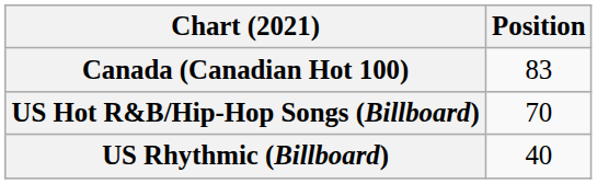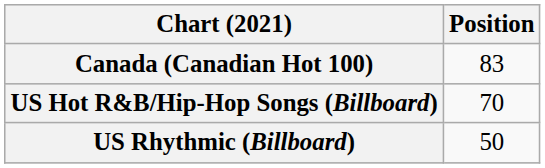US Rhythmic (Billboard) | Position: 40 -> 50
